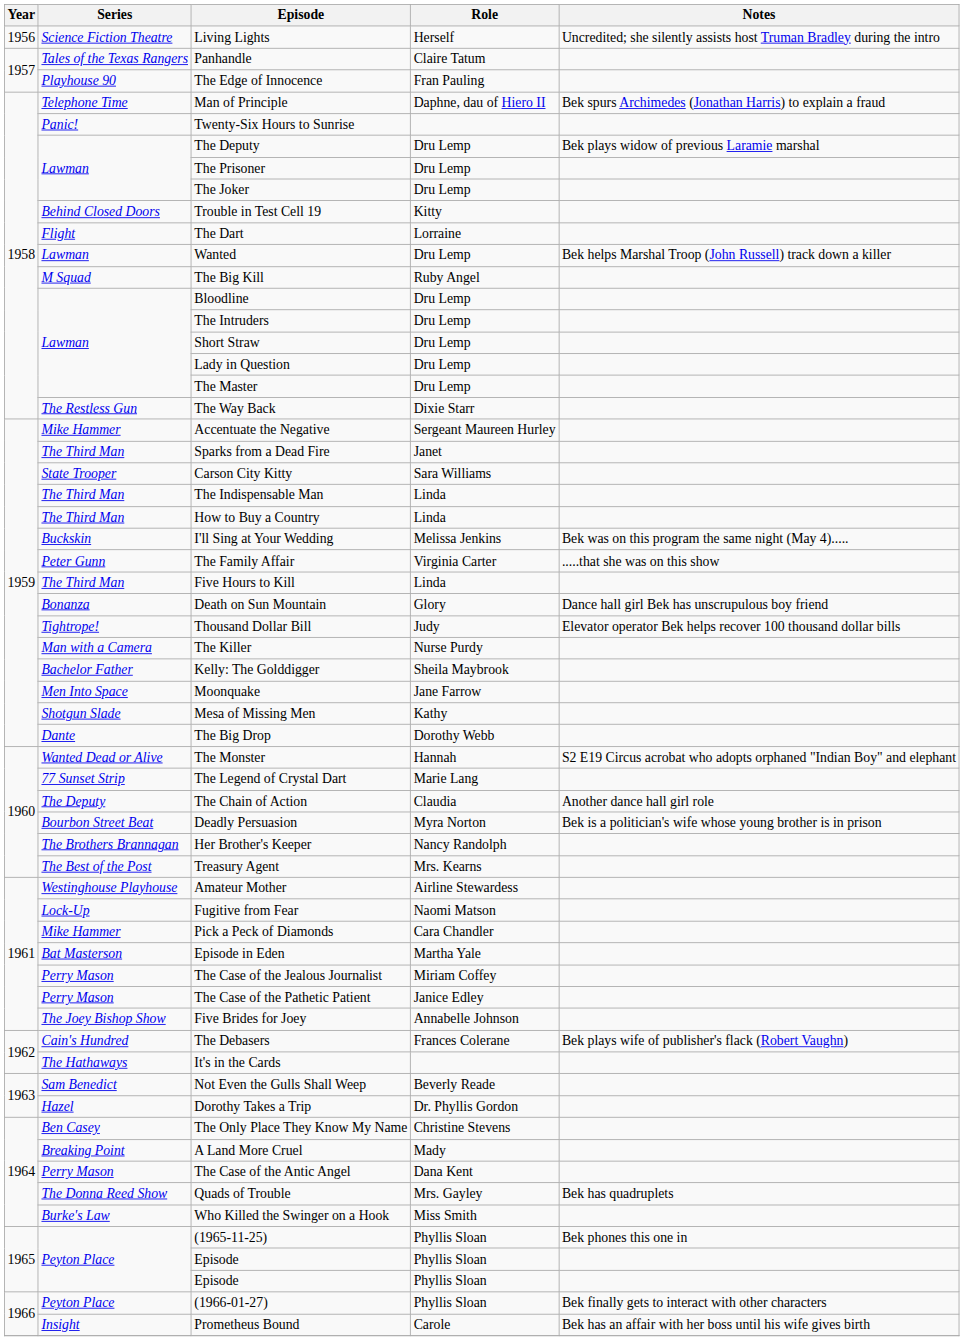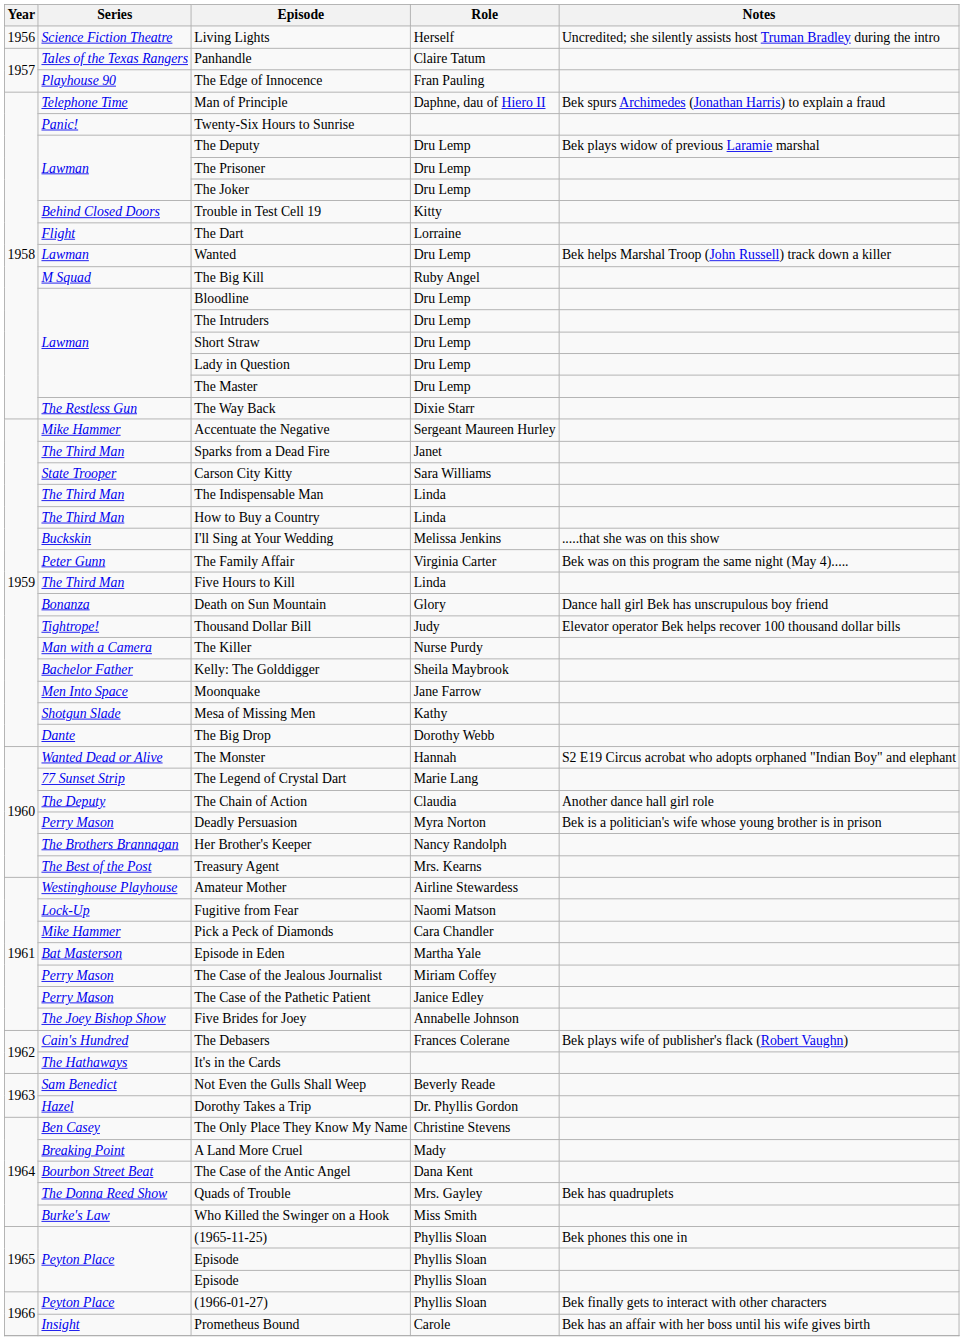I'll Sing at Your Wedding | Notes: Bek was on this program the same night (May 4)..... -> .....that she was on this show
The Family Affair | Notes: .....that she was on this show -> Bek was on this program the same night (May 4).....
Deadly Persuasion | Series: Bourbon Street Beat -> Perry Mason
The Case of the Antic Angel | Series: Perry Mason -> Bourbon Street Beat
